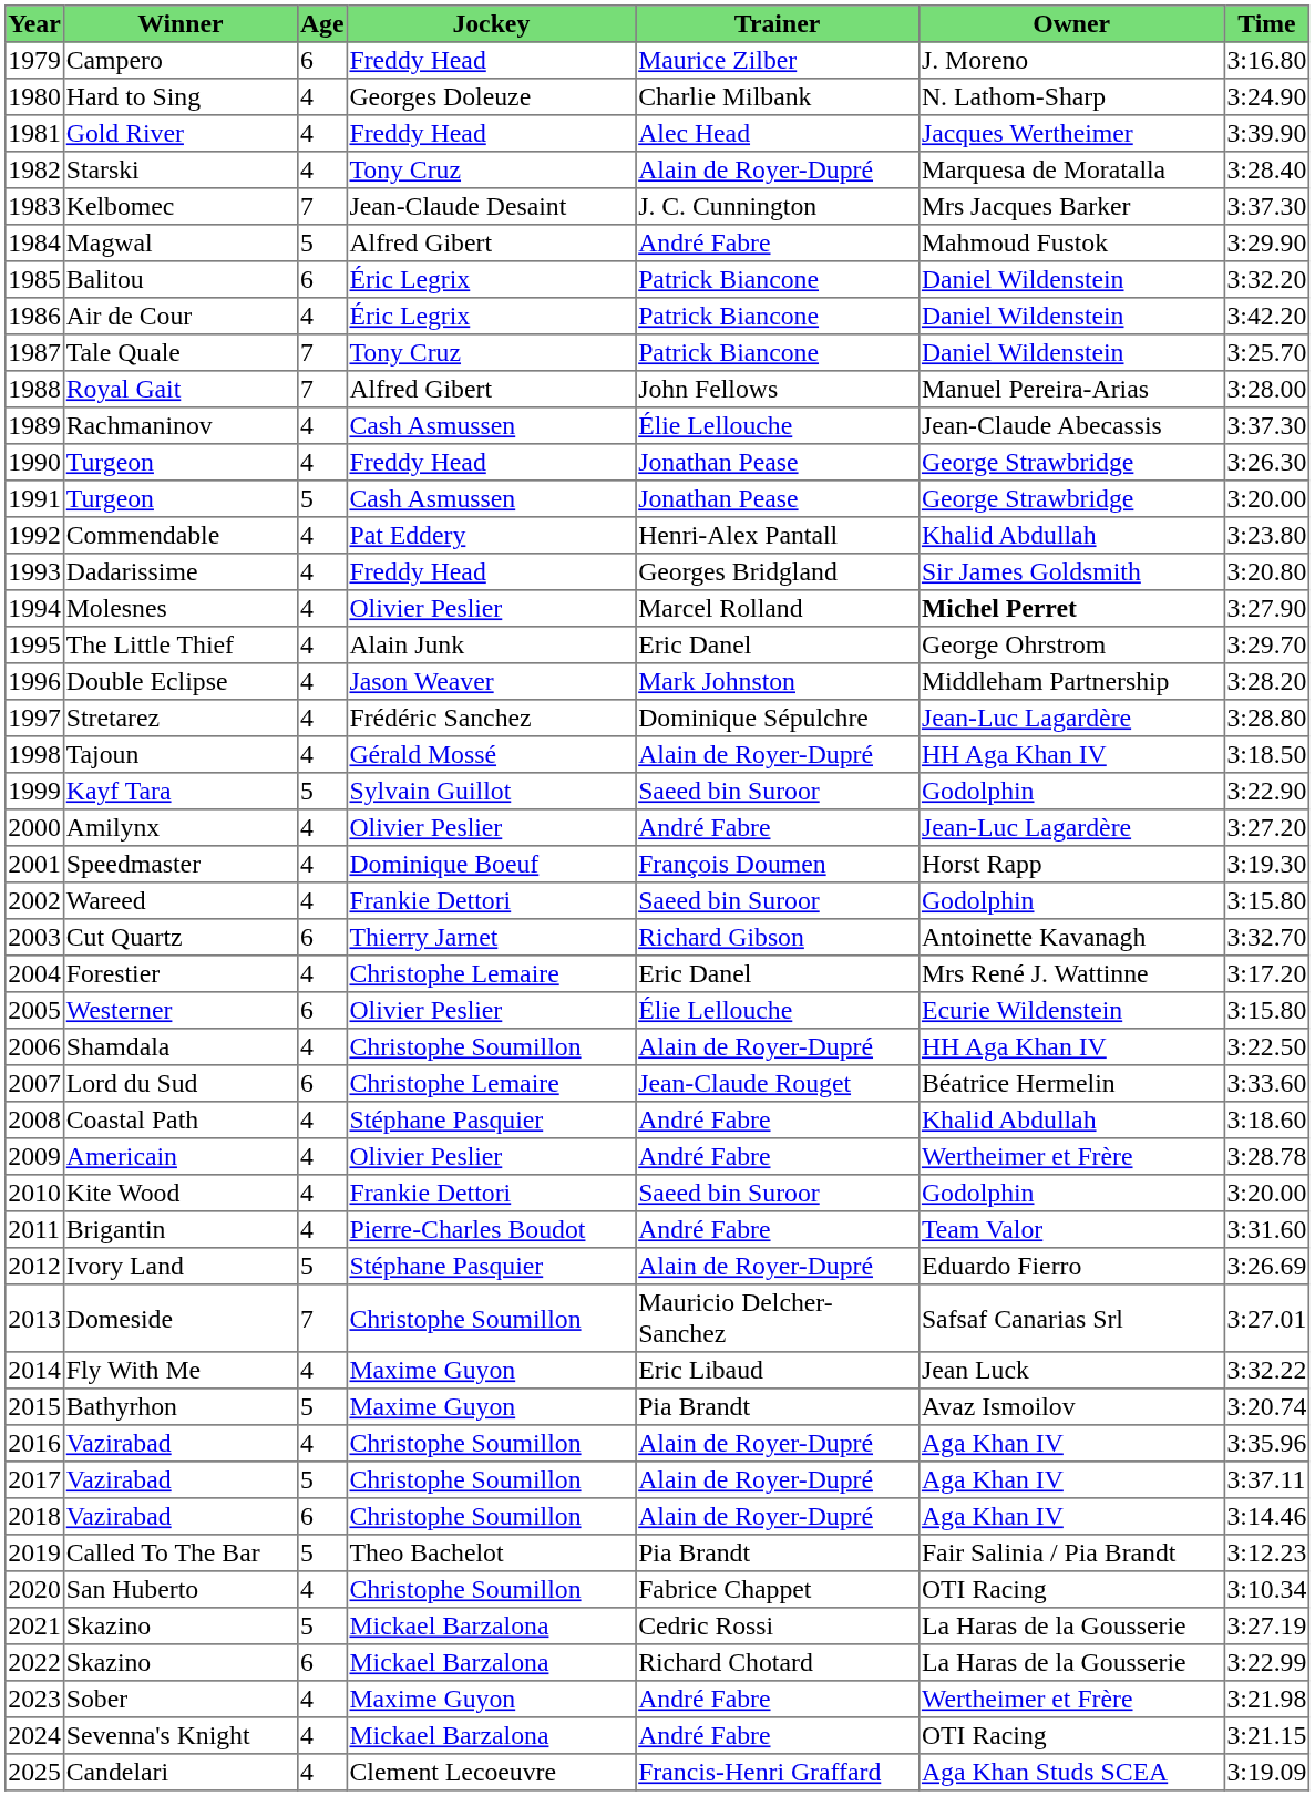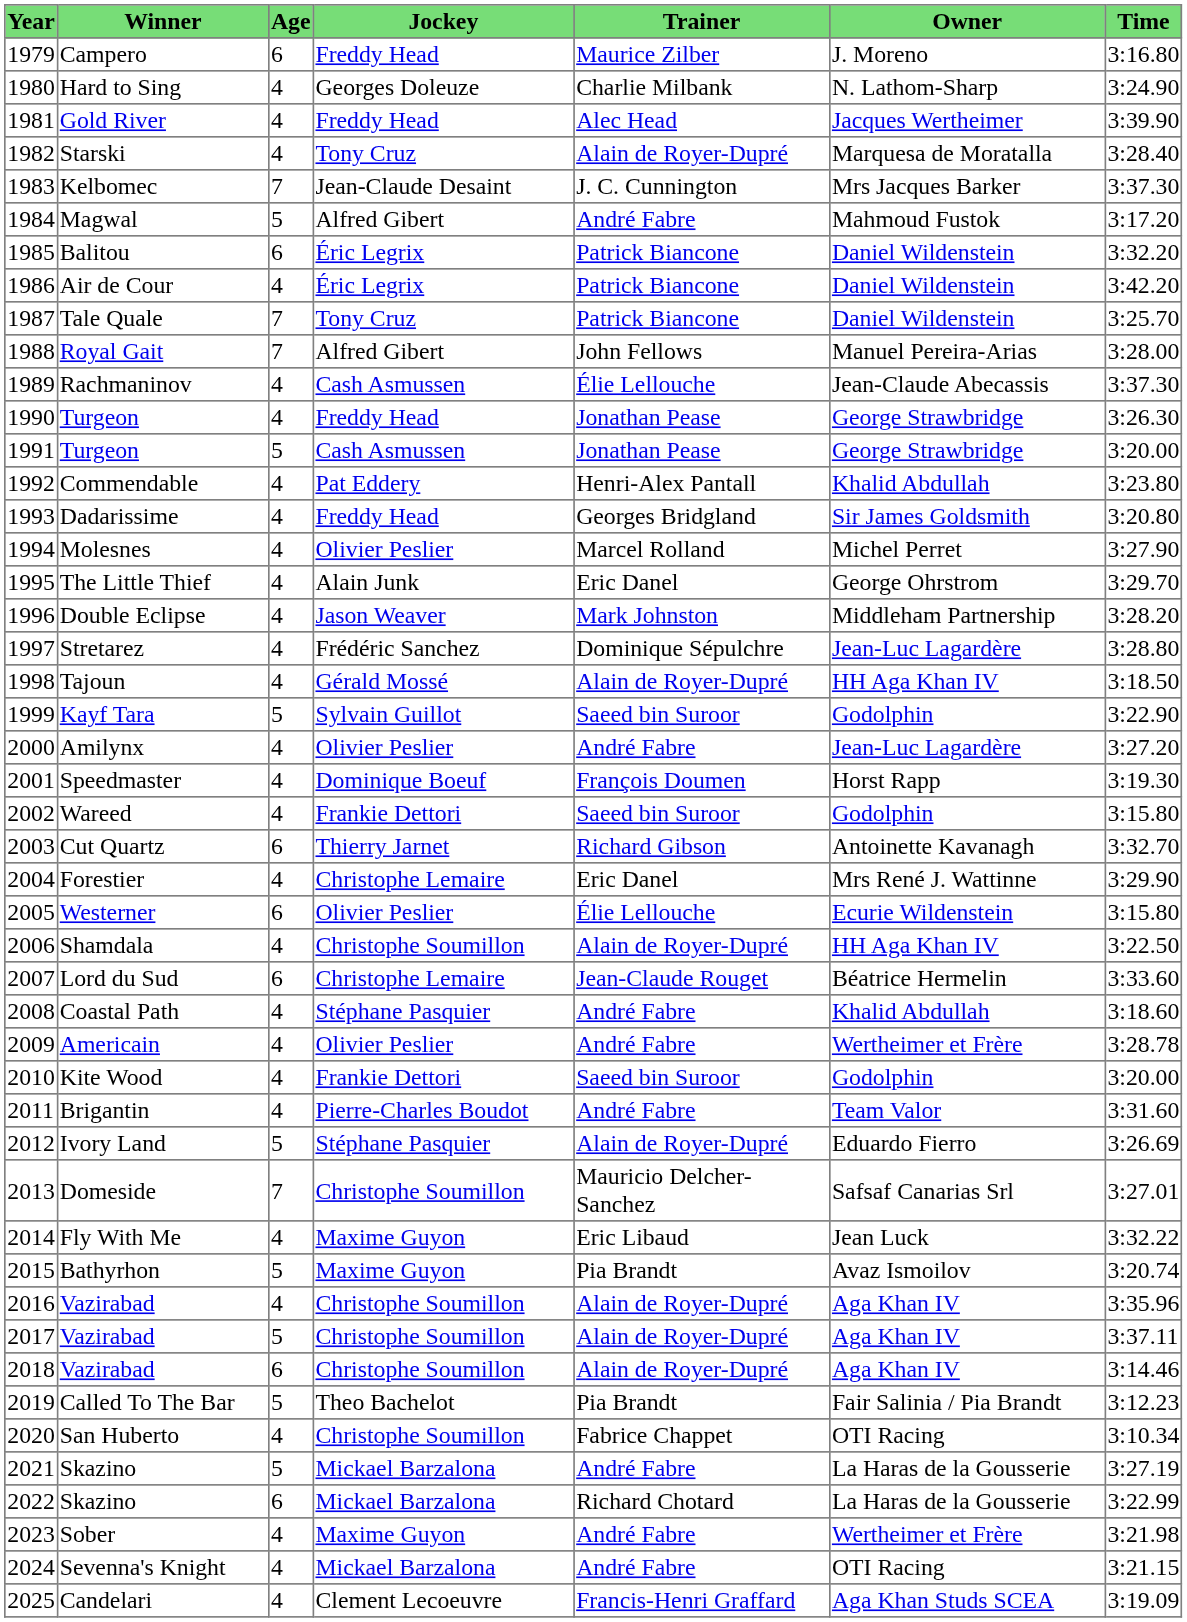Magwal | Time: 3:29.90 -> 3:17.20
Molesnes | Owner: bold -> normal
Forestier | Time: 3:17.20 -> 3:29.90
2021 / Skazino | Trainer: Cedric Rossi -> André Fabre
